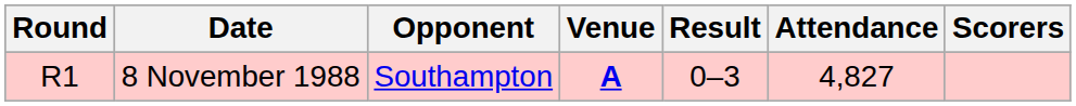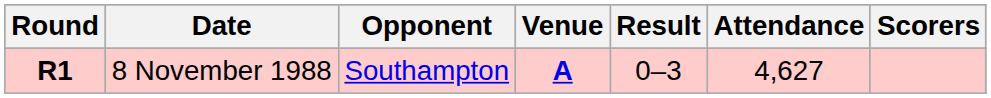8 November 1988 | Round: normal -> bold
8 November 1988 | Attendance: 4,827 -> 4,627
